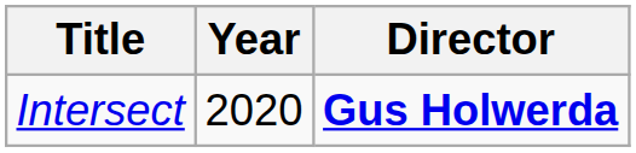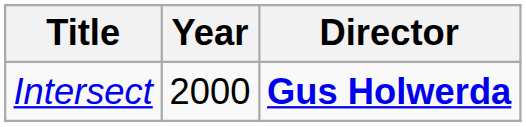Intersect | Year: 2020 -> 2000
